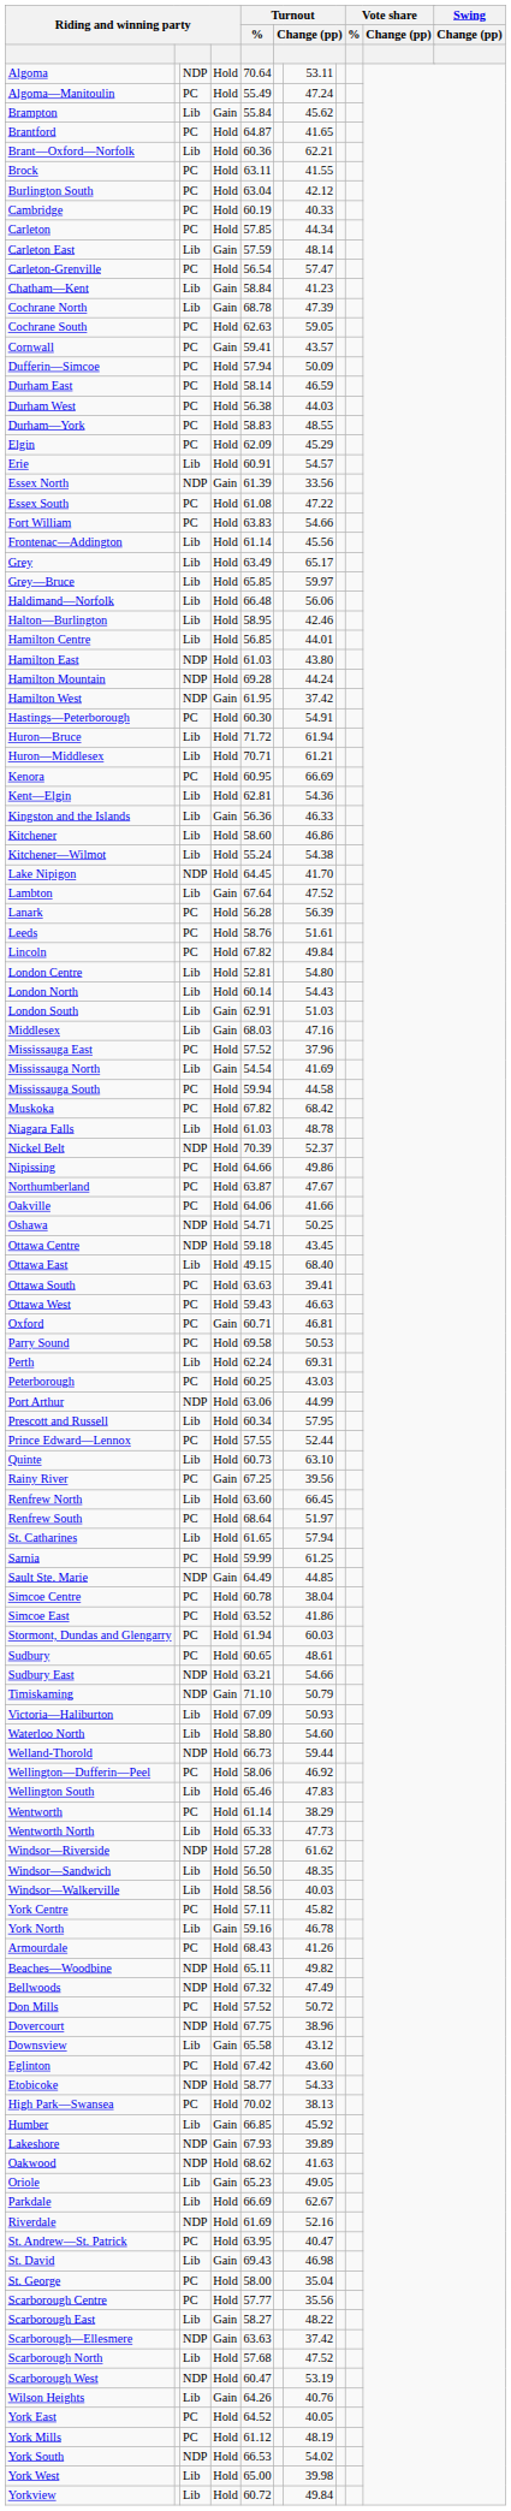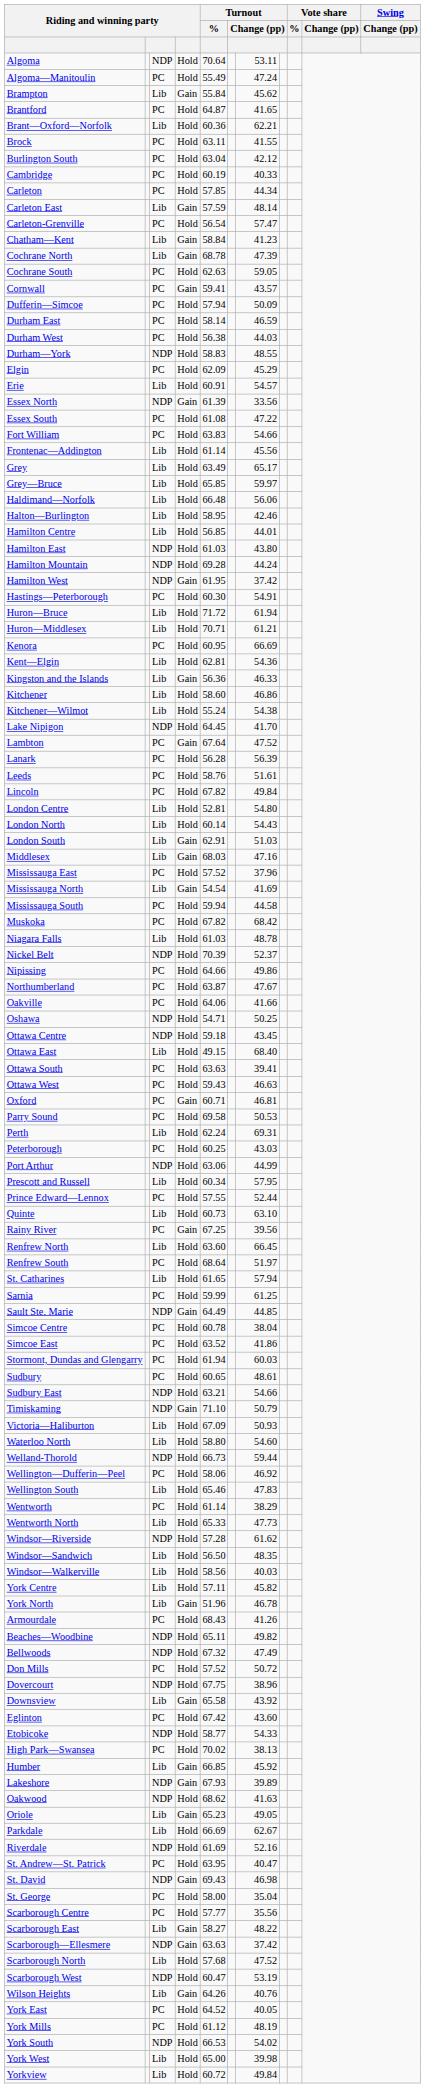Durham—York | column 3: PC -> NDP
Lambton | column 3: Lib -> PC
York Centre | column 3: PC -> Lib
York North | Turnout / %: 59.16 -> 51.96
Downsview | column 7: 43.12 -> 43.92
St. David | column 3: Lib -> NDP
